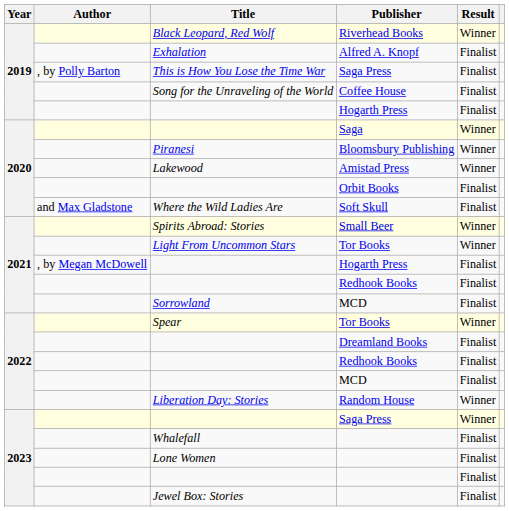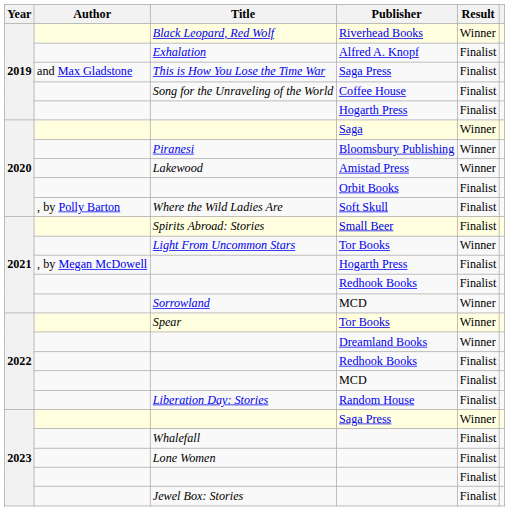This is How You Lose the Time War / Saga Press | Author: , by Polly Barton -> and Max Gladstone
Soft Skull | Author: and Max Gladstone -> , by Polly Barton
Small Beer | Result: Winner -> Finalist
Sorrowland / MCD | Result: Finalist -> Winner
Dreamland Books | Result: Finalist -> Winner
Random House | Result: Winner -> Finalist
